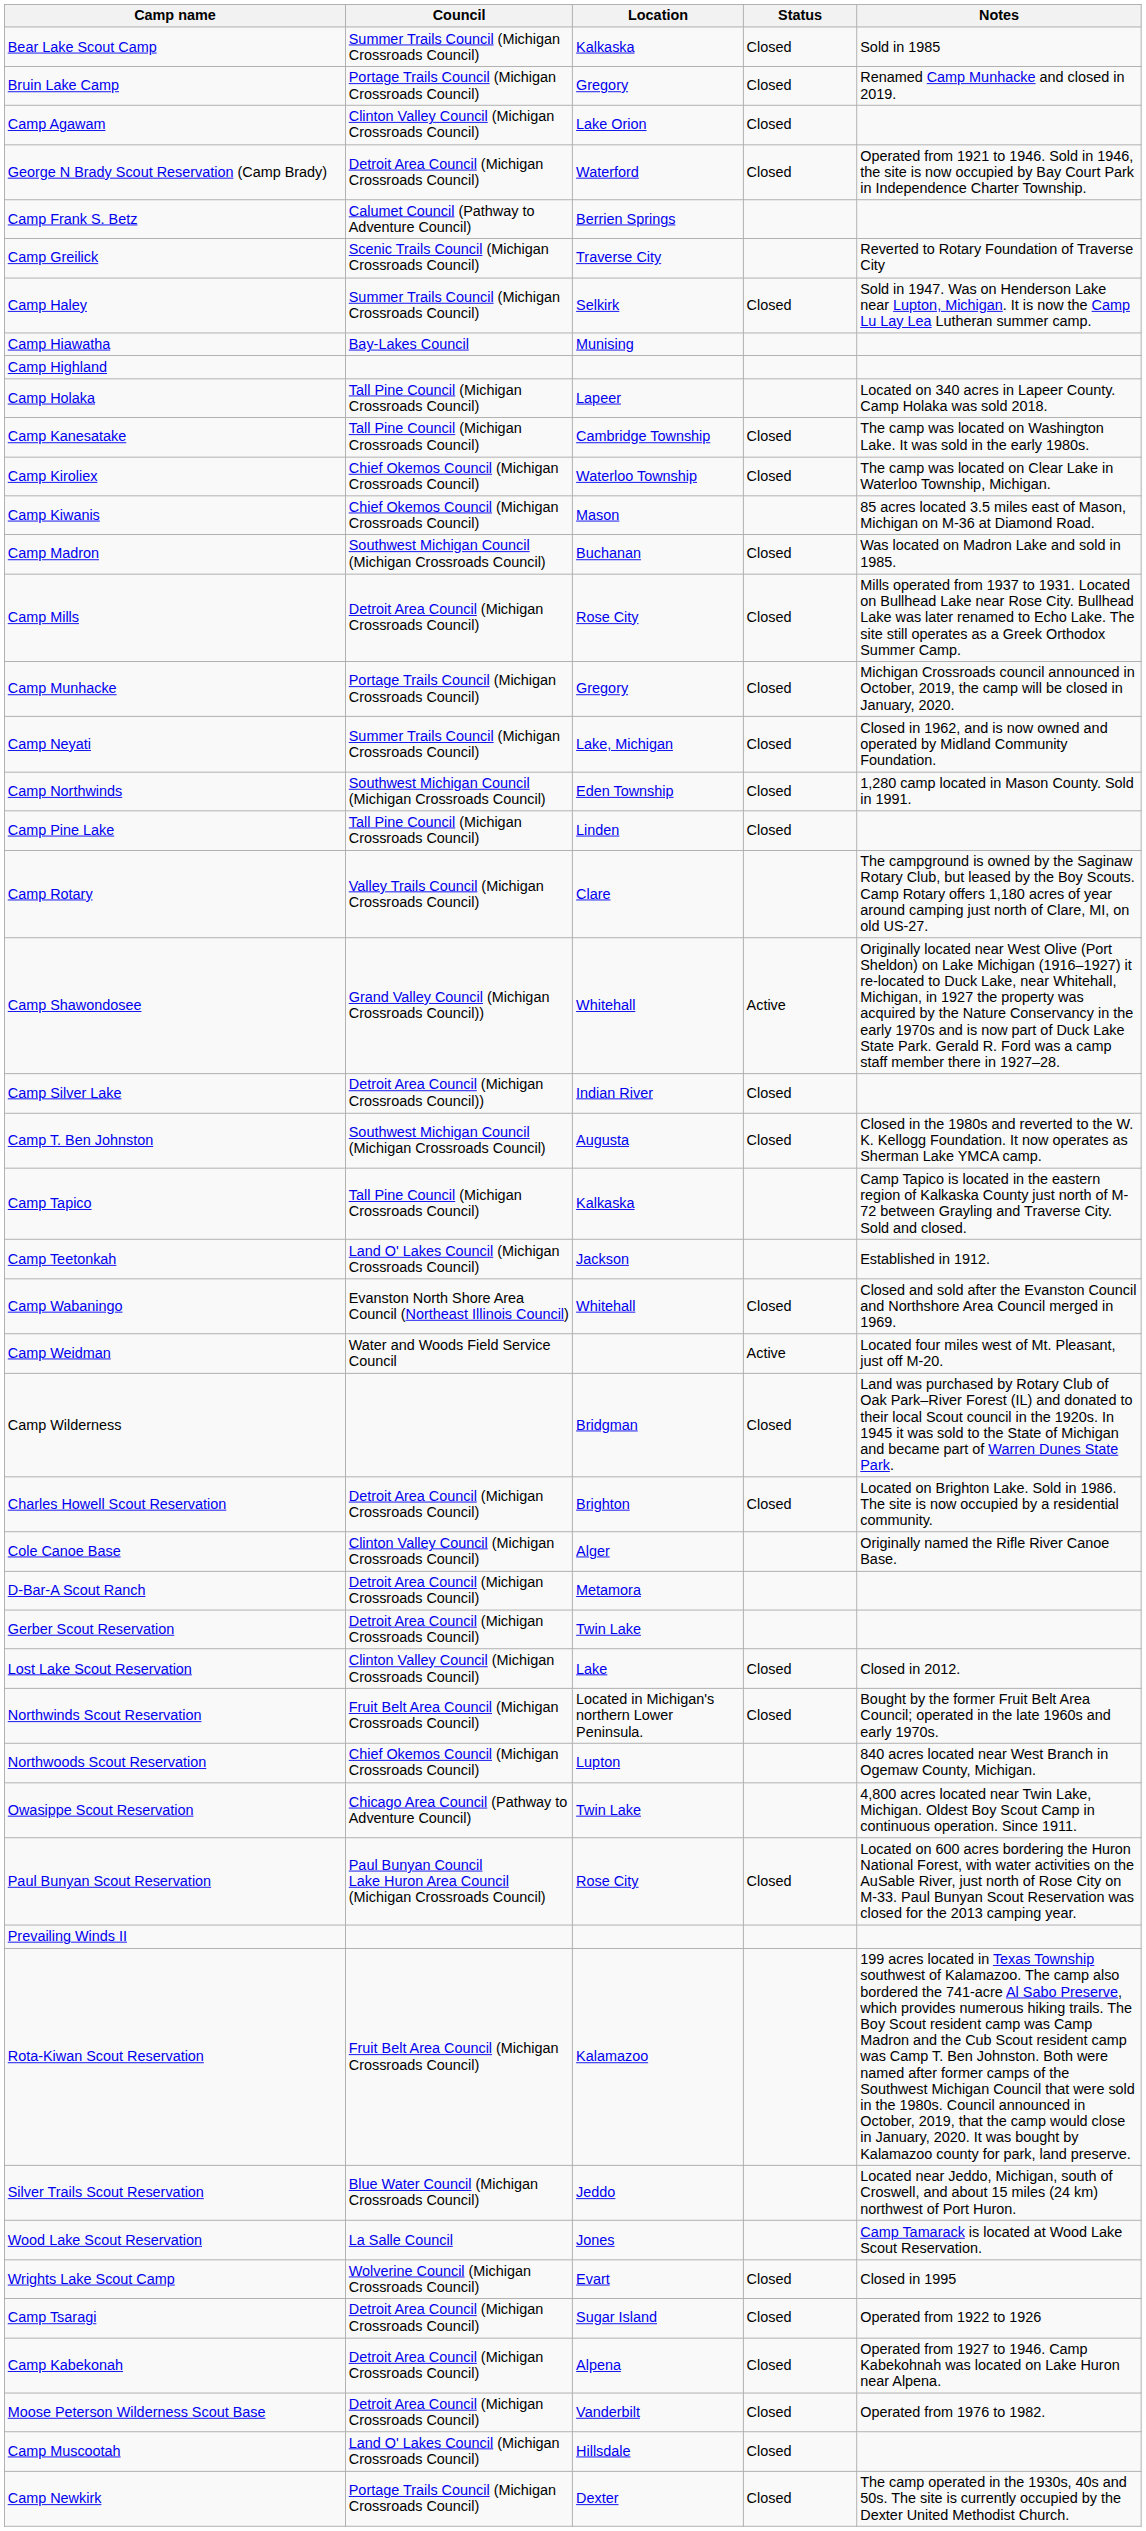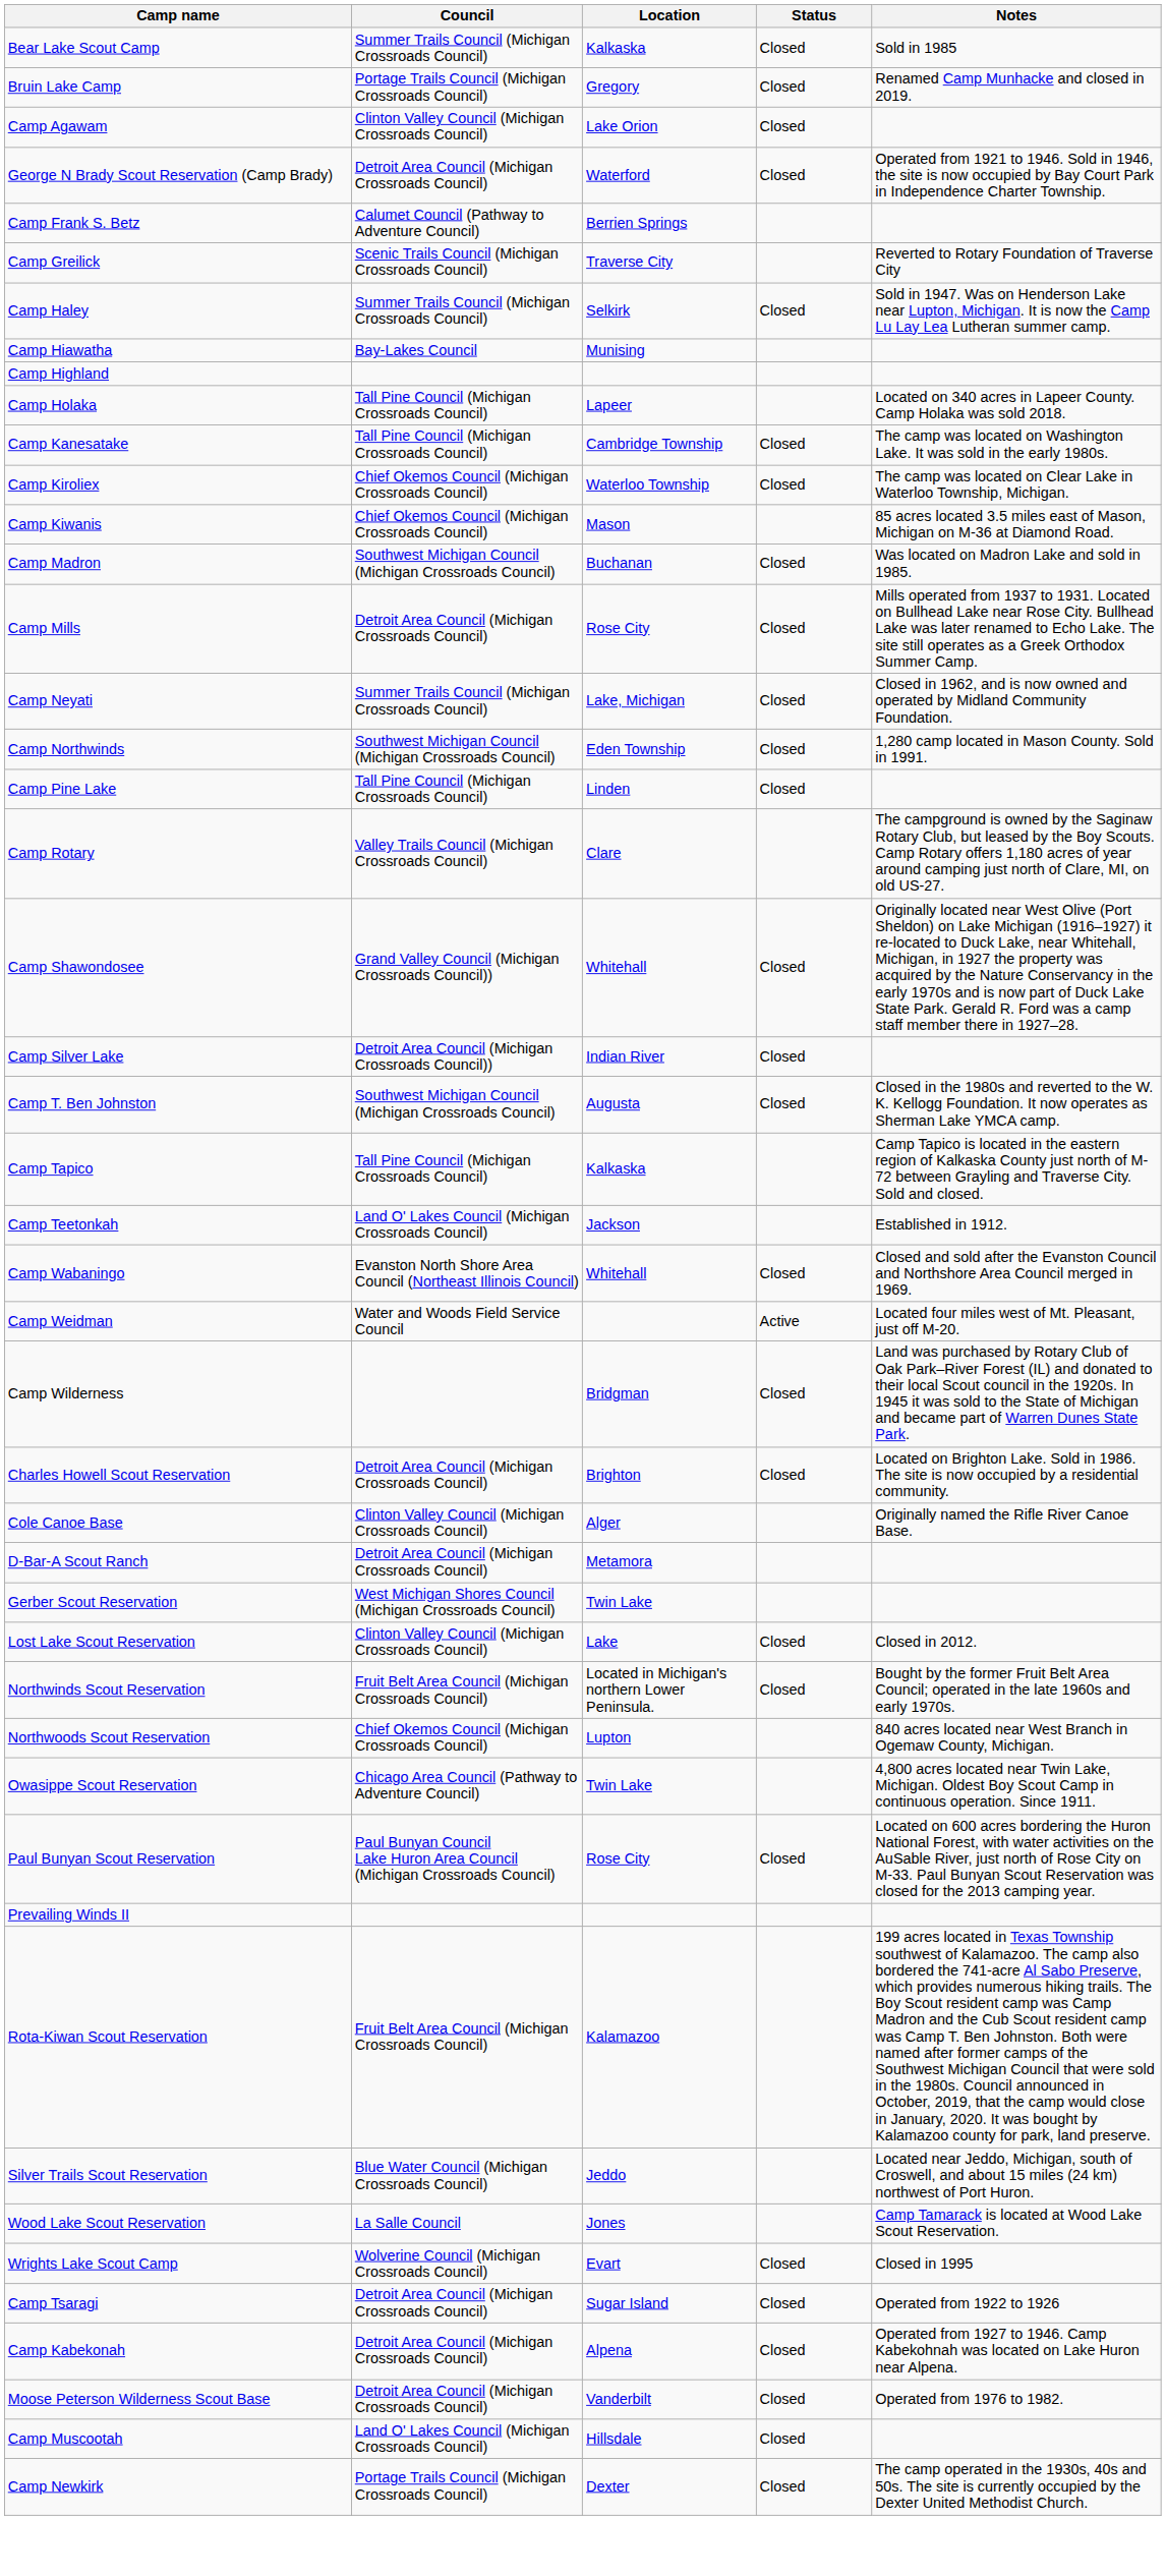- row: Camp Munhacke | Portage Trails Council (Michigan Crossroads Council) | Gregory | Closed | Michigan Crossroads council announced in October, 2019, the camp will be closed in January, 2020.
Camp Shawondosee | Status: Active -> Closed
Gerber Scout Reservation | Council: Detroit Area Council (Michigan Crossroads Council) -> West Michigan Shores Council (Michigan Crossroads Council)
